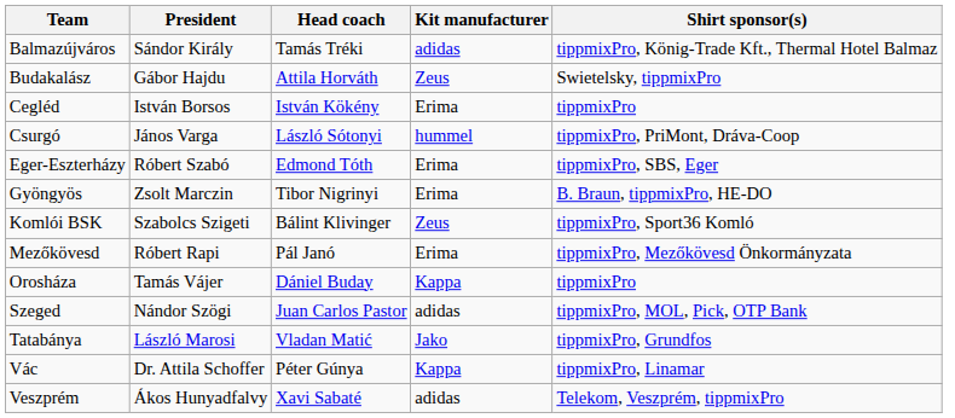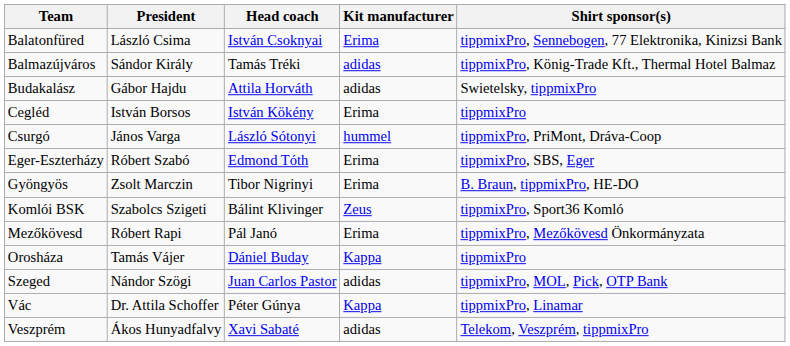+ row: Balatonfüred | László Csima | István Csoknyai | Erima | tippmixPro, Sennebogen, 77 Elektronika, Kinizsi Bank
Budakalász | Kit manufacturer: Zeus -> adidas
- row: Tatabánya | László Marosi | Vladan Matić | Jako | tippmixPro, Grundfos
